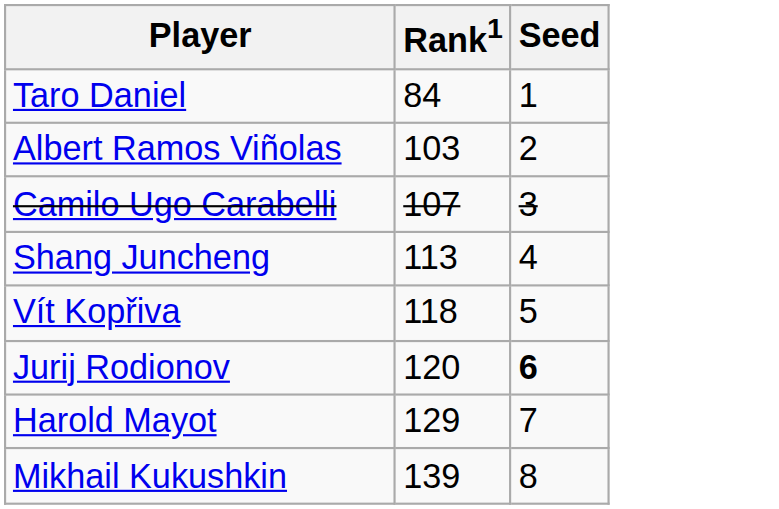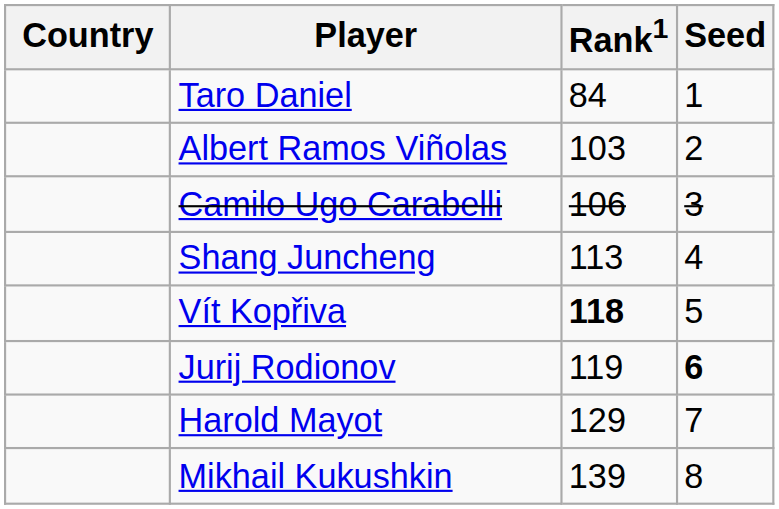+ column: Country
Camilo Ugo Carabelli | Rank1: 107 -> 106
Vít Kopřiva | Rank1: normal -> bold
Jurij Rodionov | Rank1: 120 -> 119
